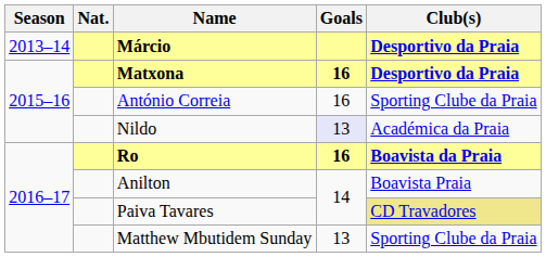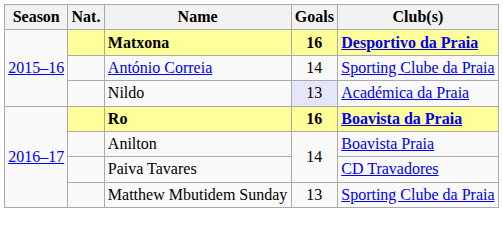- row: 2013–14 | Márcio | Desportivo da Praia
António Correia | Goals: 16 -> 14
Paiva Tavares | Club(s): khaki background -> no background
